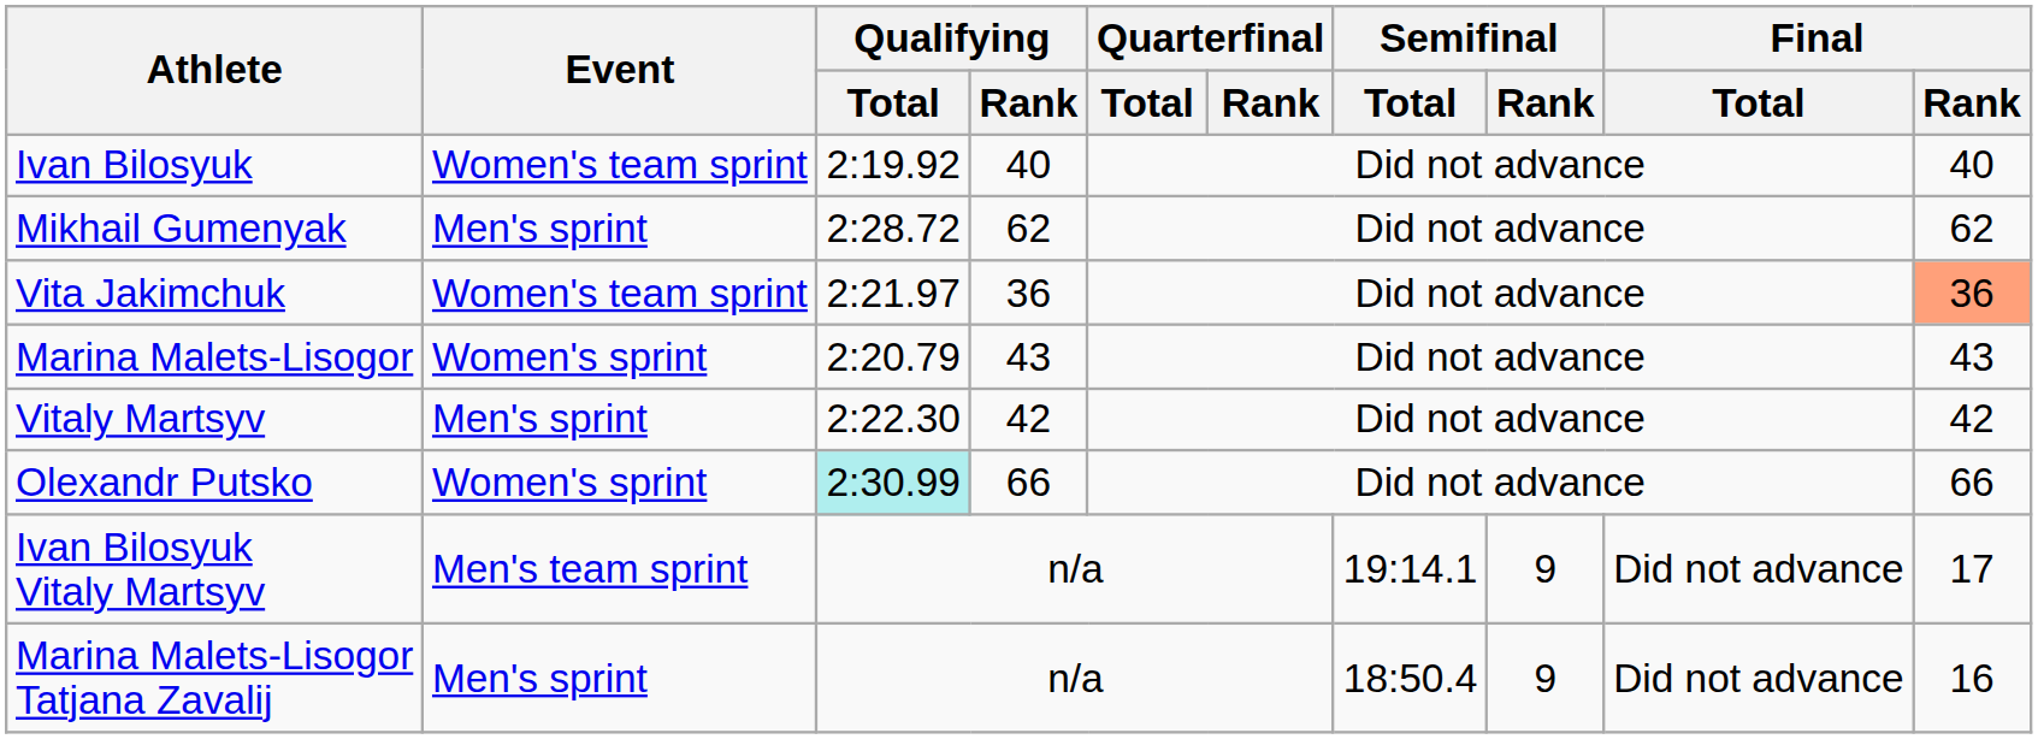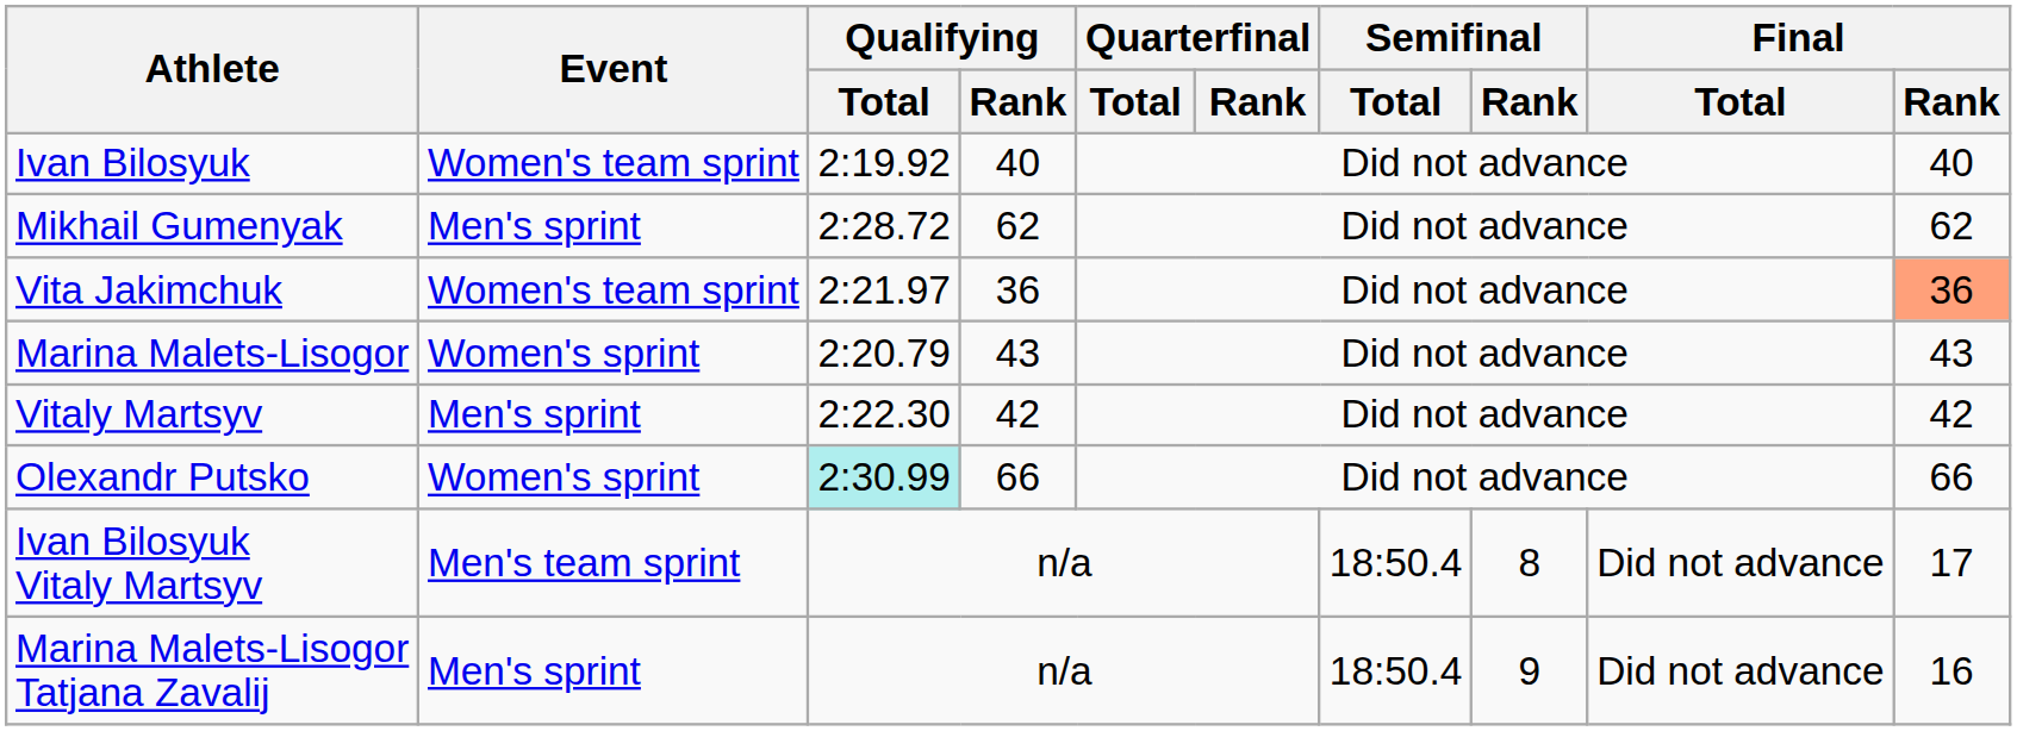Ivan Bilosyuk Vitaly Martsyv | Semifinal / Total: 19:14.1 -> 18:50.4
Ivan Bilosyuk Vitaly Martsyv | Semifinal / Rank: 9 -> 8
